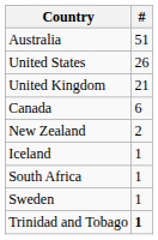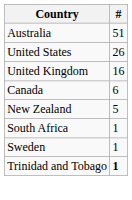United Kingdom | #: 21 -> 16
New Zealand | #: 2 -> 5
- row: Iceland | 1
